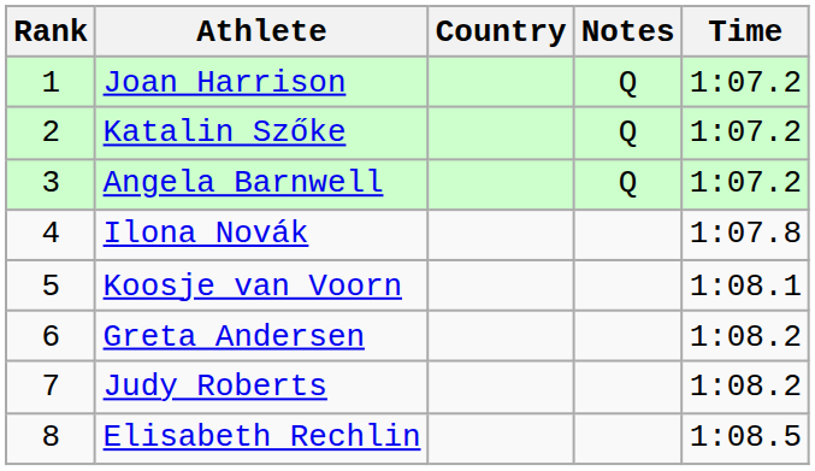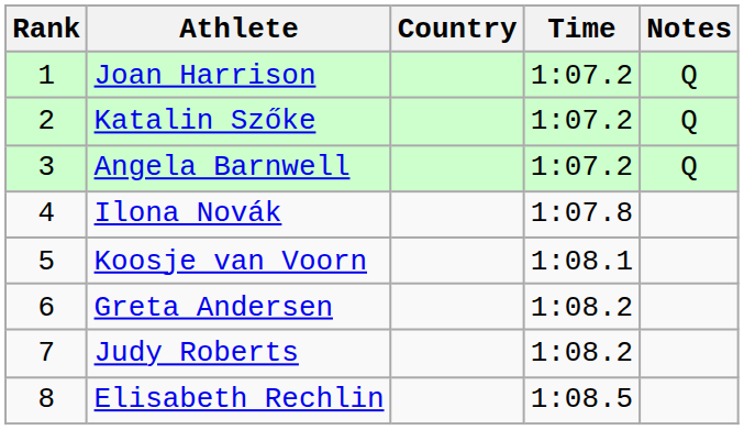columns swapped: Time <-> Notes
